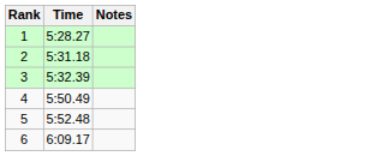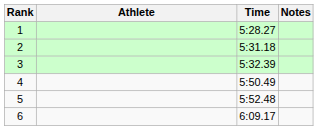+ column: Athlete
